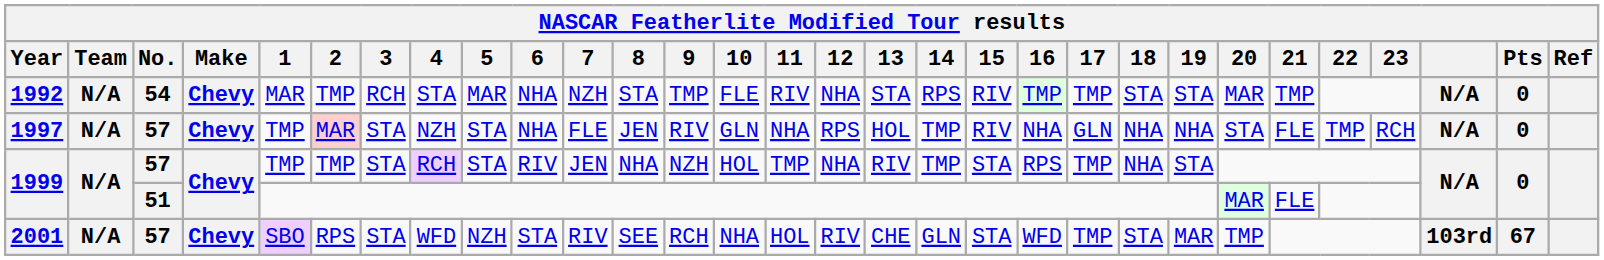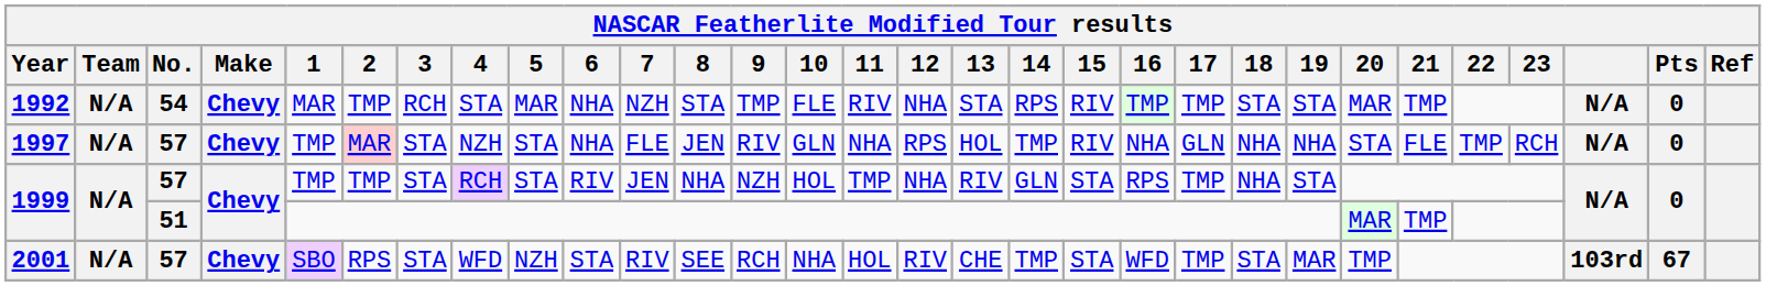1999 / 57 | 14: TMP -> GLN
1999 / 51 | 21: FLE -> TMP
2001 | 14: GLN -> TMP
